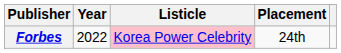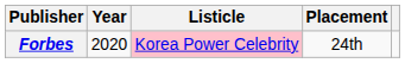Forbes | Year: 2022 -> 2020
